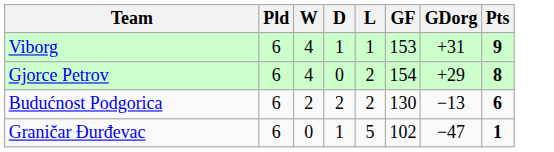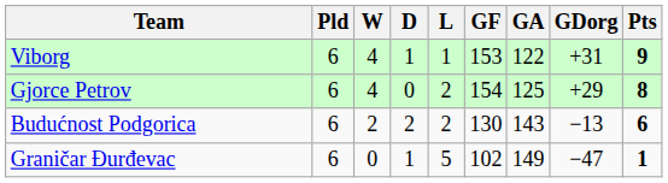+ column: GA | 122 | 125 | 143 | 149
